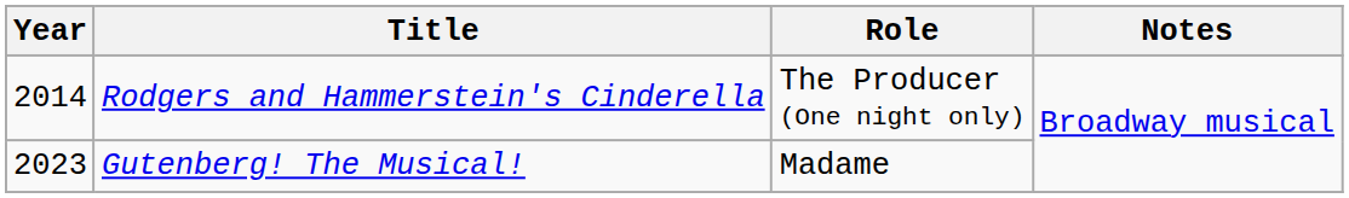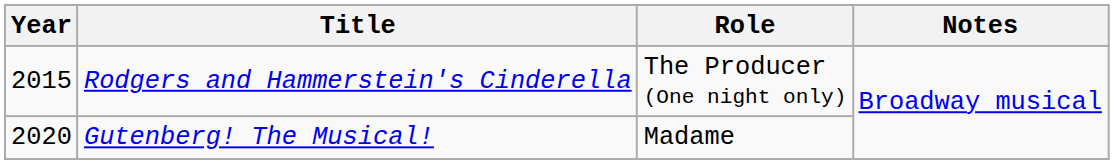Rodgers and Hammerstein's Cinderella | Year: 2014 -> 2015
Gutenberg! The Musical! | Year: 2023 -> 2020
